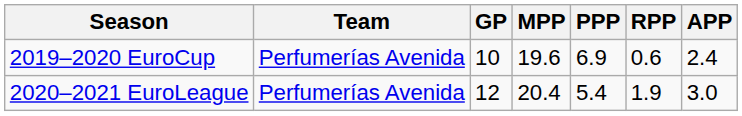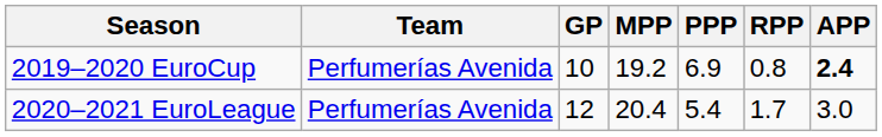2019–2020 EuroCup | MPP: 19.6 -> 19.2
2019–2020 EuroCup | RPP: 0.6 -> 0.8
2019–2020 EuroCup | APP: normal -> bold
2020–2021 EuroLeague | RPP: 1.9 -> 1.7
